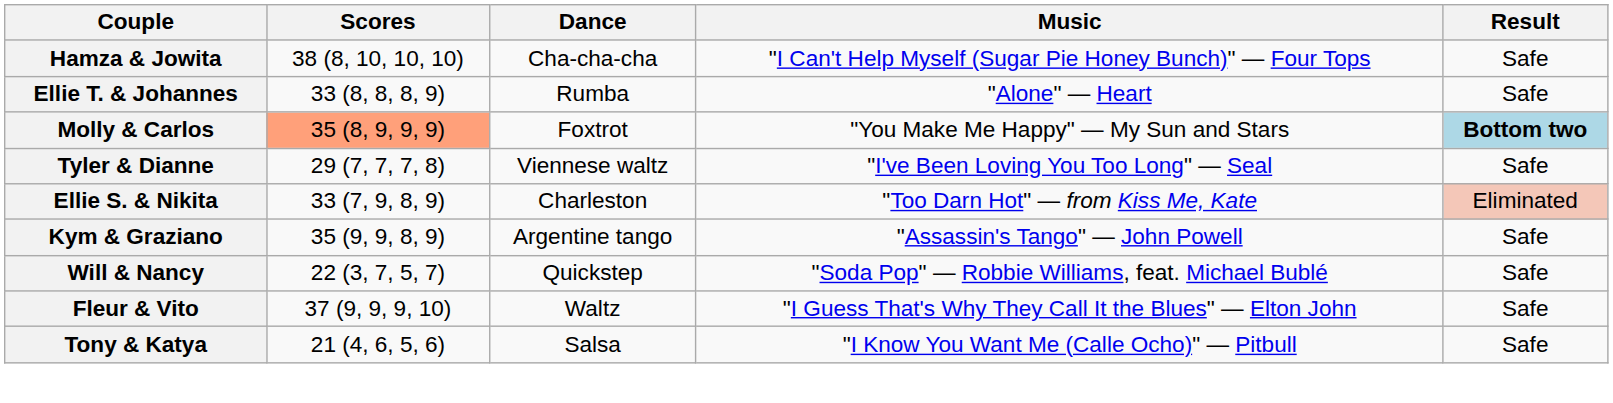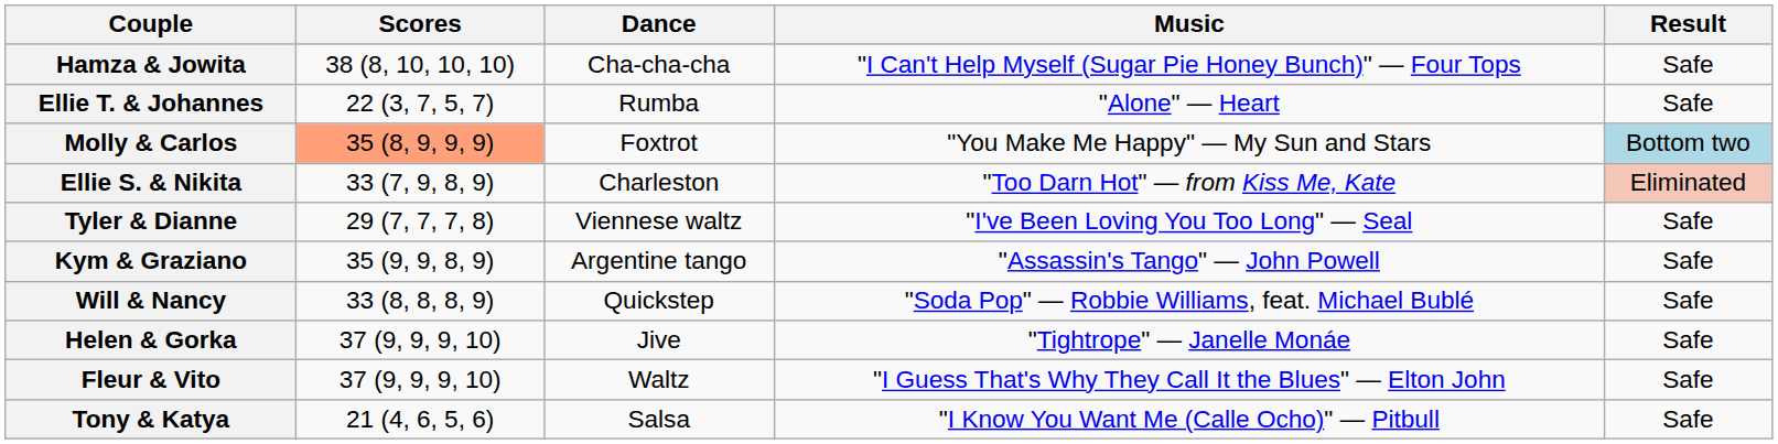Ellie T. & Johannes | Scores: 33 (8, 8, 8, 9) -> 22 (3, 7, 5, 7)
Molly & Carlos | Result: bold -> normal
rows swapped: Ellie S. & Nikita <-> Tyler & Dianne
Will & Nancy | Scores: 22 (3, 7, 5, 7) -> 33 (8, 8, 8, 9)
+ row: Helen & Gorka | 37 (9, 9, 9, 10) | Jive | "Tightrope" — Janelle Monáe | Safe
